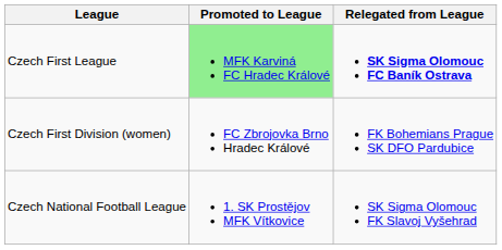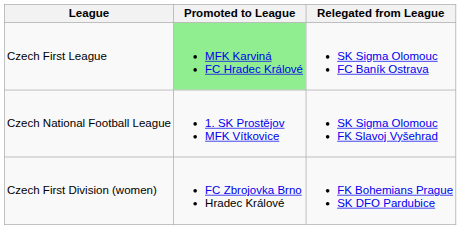Czech First League | Relegated from League: bold -> normal
rows swapped: Czech National Football League <-> Czech First Division (women)
